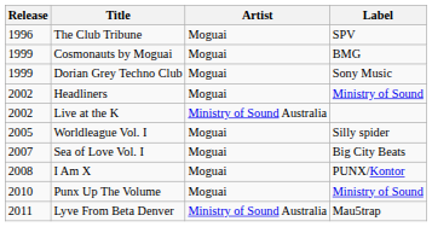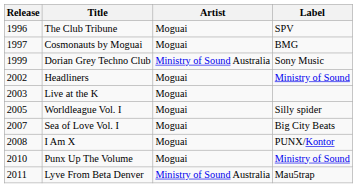Cosmonauts by Moguai | Release: 1999 -> 1997
Dorian Grey Techno Club | Artist: Moguai -> Ministry of Sound Australia
Live at the K | Release: 2002 -> 2003
Live at the K | Artist: Ministry of Sound Australia -> Moguai
